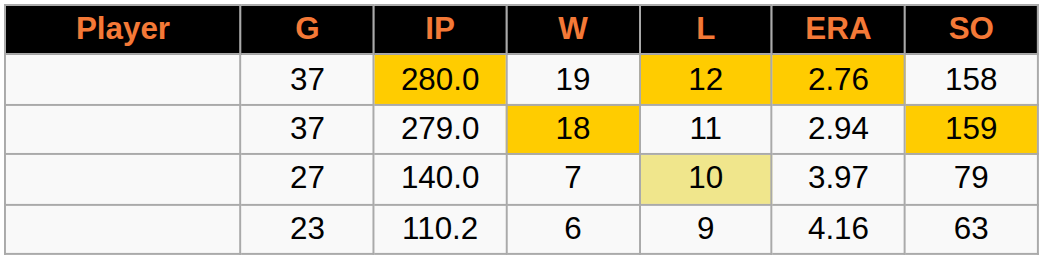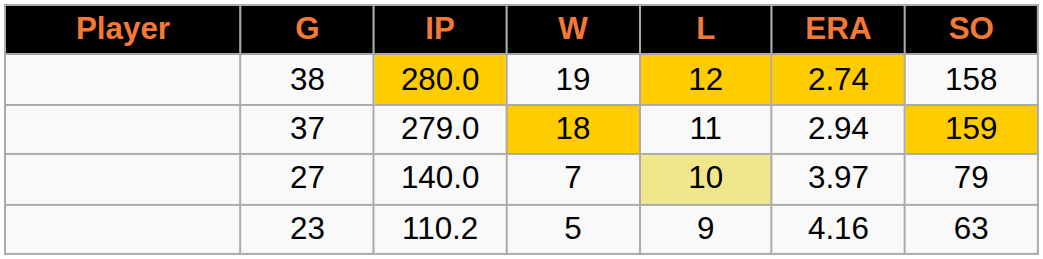280.0 | G: 37 -> 38
280.0 | ERA: 2.76 -> 2.74
110.2 | W: 6 -> 5
